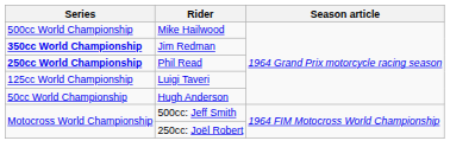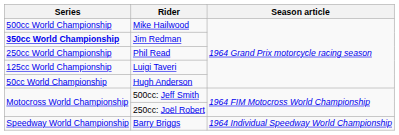Phil Read | Series: bold -> normal
+ row: Speedway World Championship | Barry Briggs | 1964 Individual Speedway World Championship
